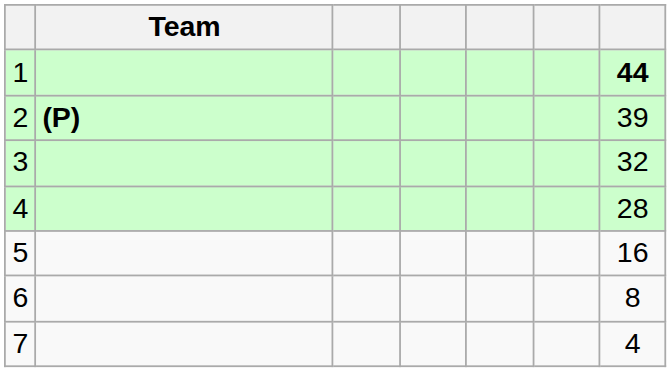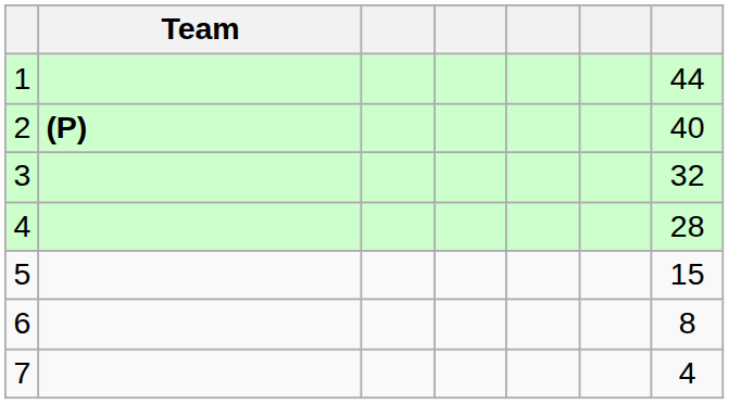1 | column 7: bold -> normal
2 | column 7: 39 -> 40
5 | column 7: 16 -> 15
